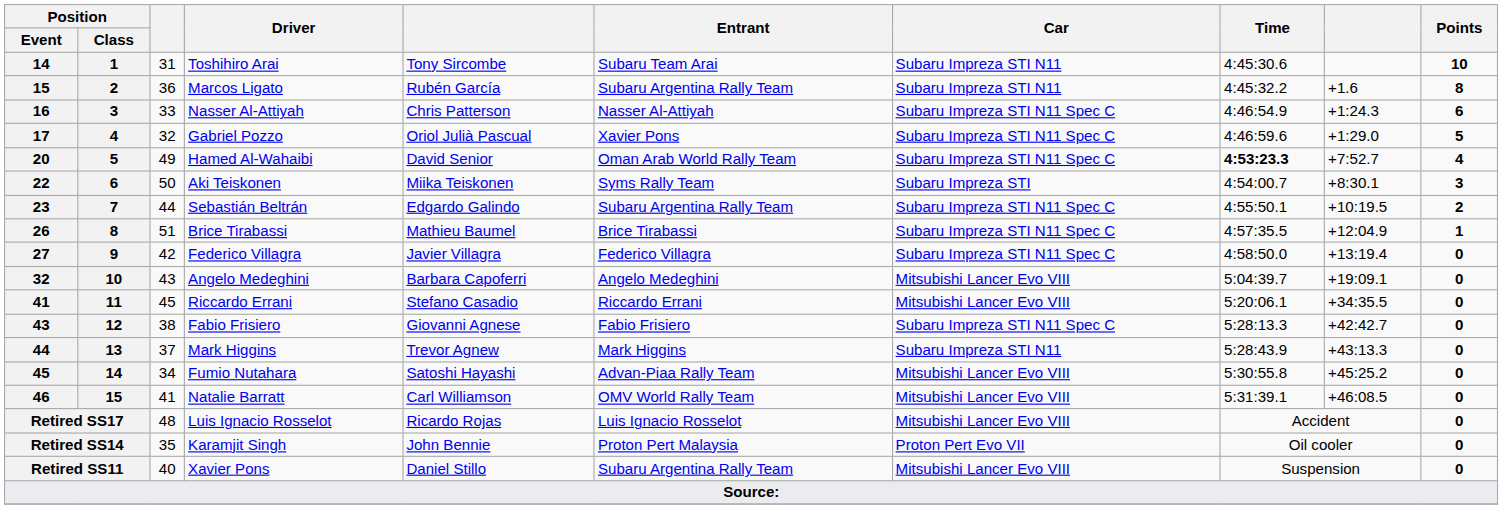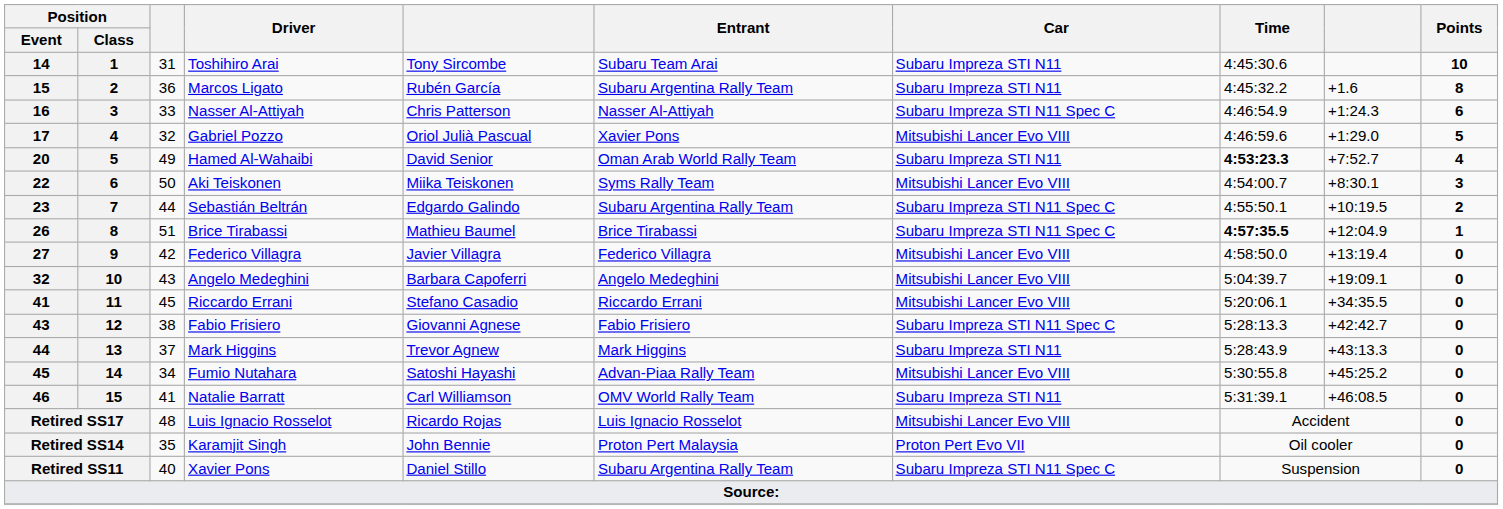17 | Car: Subaru Impreza STI N11 Spec C -> Mitsubishi Lancer Evo VIII
20 | Car: Subaru Impreza STI N11 Spec C -> Subaru Impreza STI N11
22 | Car: Subaru Impreza STI -> Mitsubishi Lancer Evo VIII
26 | Time: normal -> bold
27 | Car: Subaru Impreza STI N11 Spec C -> Mitsubishi Lancer Evo VIII
46 | Car: Mitsubishi Lancer Evo VIII -> Subaru Impreza STI N11
Retired SS11 | Car: Mitsubishi Lancer Evo VIII -> Subaru Impreza STI N11 Spec C
